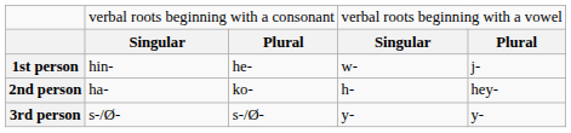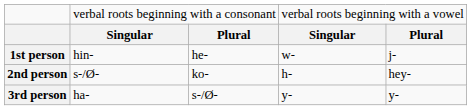2nd person | column 2: ha- -> s-/Ø-
3rd person | column 2: s-/Ø- -> ha-
